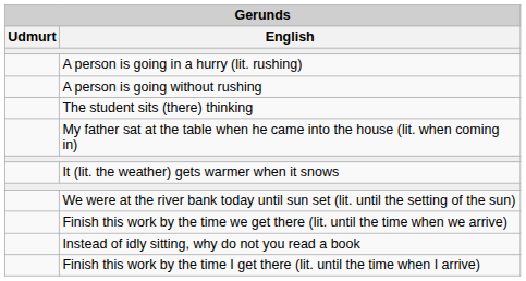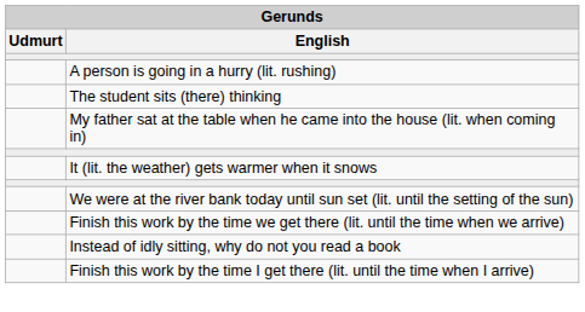- row: A person is going without rushing
